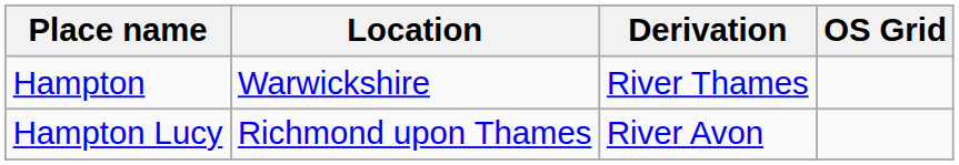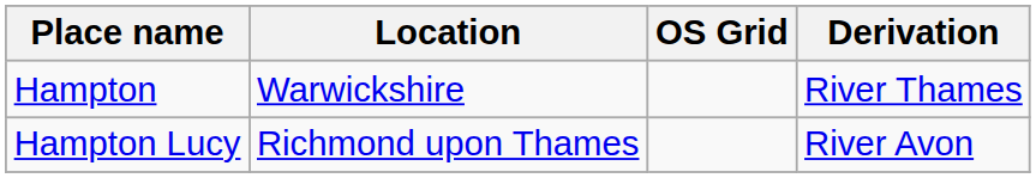columns swapped: OS Grid <-> Derivation
